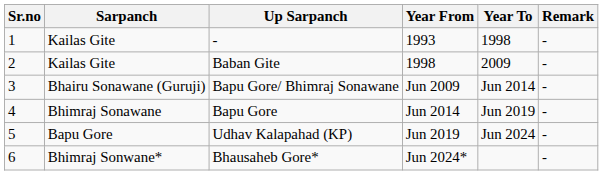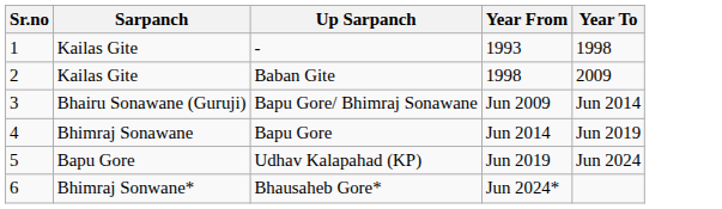- column: Remark | - | - | - | - | - | -
